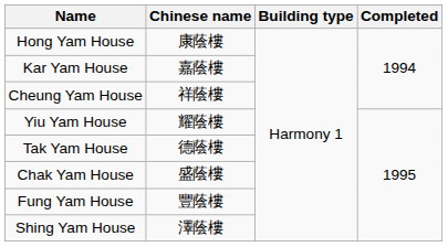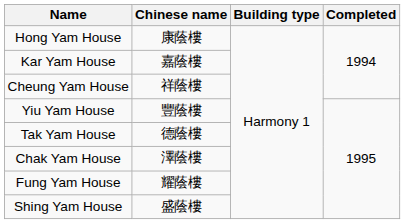Yiu Yam House | Chinese name: 耀蔭樓 -> 豐蔭樓
Chak Yam House | Chinese name: 盛蔭樓 -> 澤蔭樓
Fung Yam House | Chinese name: 豐蔭樓 -> 耀蔭樓
Shing Yam House | Chinese name: 澤蔭樓 -> 盛蔭樓
